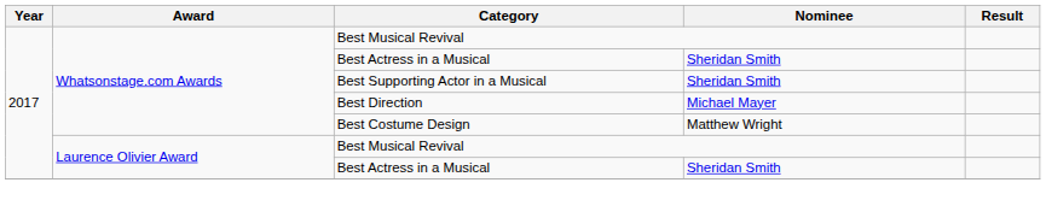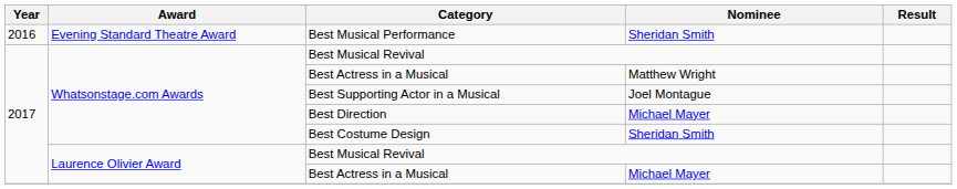+ row: 2016 | Evening Standard Theatre Award | Best Musical Performance | Sheridan Smith
Whatsonstage.com Awards / Best Actress in a Musical | Nominee: Sheridan Smith -> Matthew Wright
Best Supporting Actor in a Musical | Nominee: Sheridan Smith -> Joel Montague
Best Costume Design | Nominee: Matthew Wright -> Sheridan Smith
Laurence Olivier Award / Best Actress in a Musical | Nominee: Sheridan Smith -> Michael Mayer
